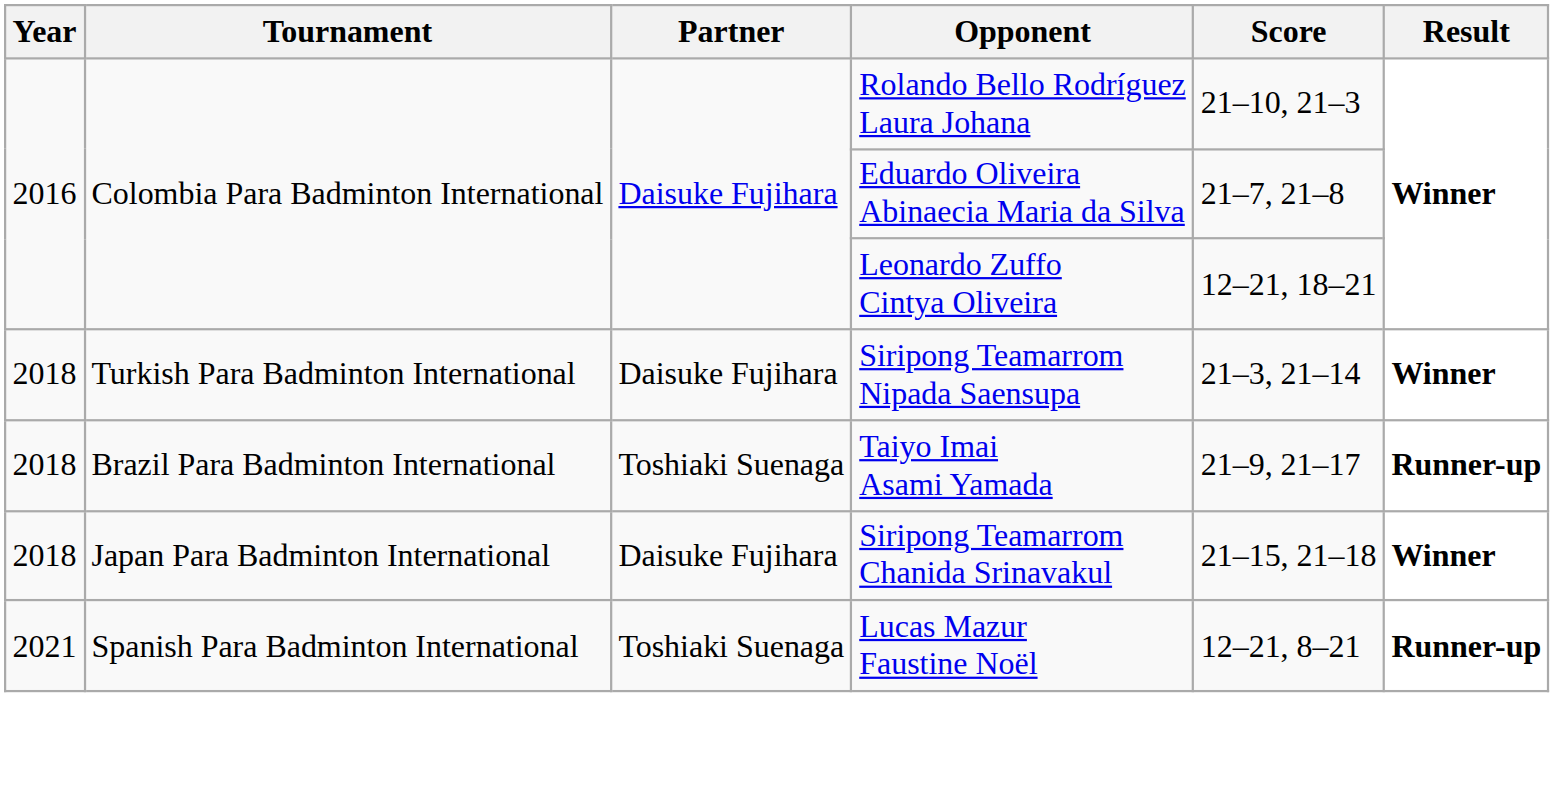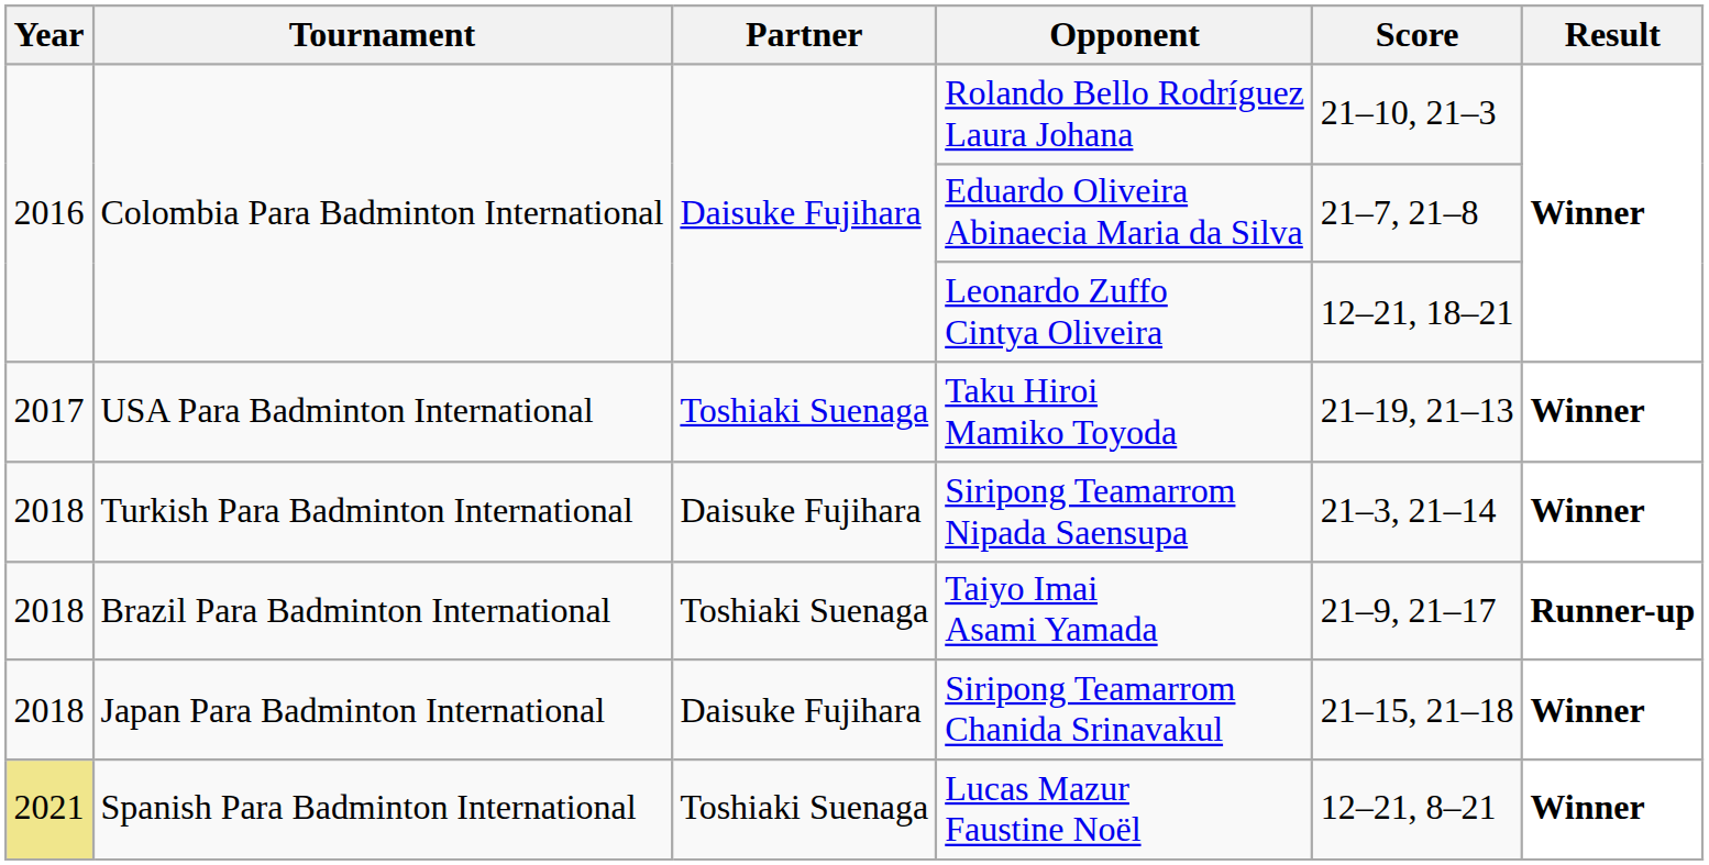+ row: 2017 | USA Para Badminton International | Toshiaki Suenaga | Taku Hiroi Mamiko Toyoda | 21–19, 21–13 | Winner
Lucas Mazur Faustine Noël | Year: no background -> khaki background
Lucas Mazur Faustine Noël | Result: Runner-up -> Winner
